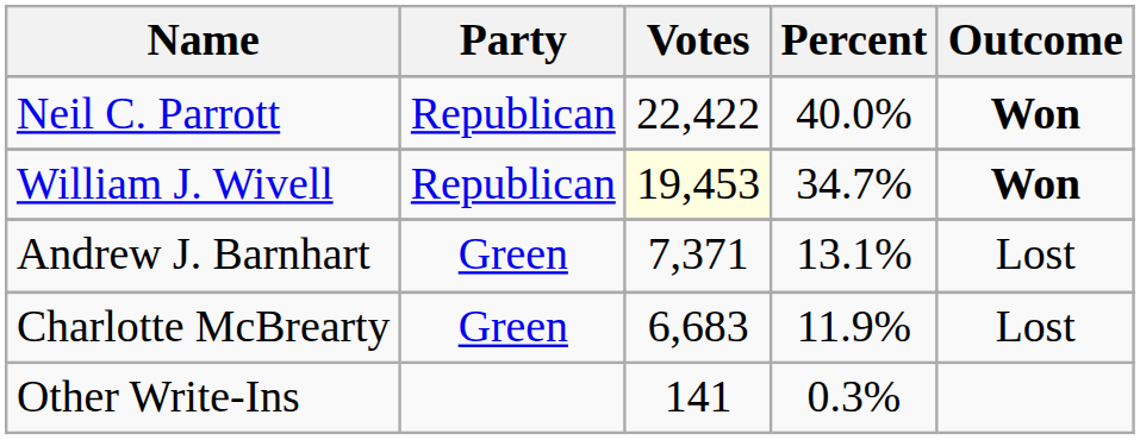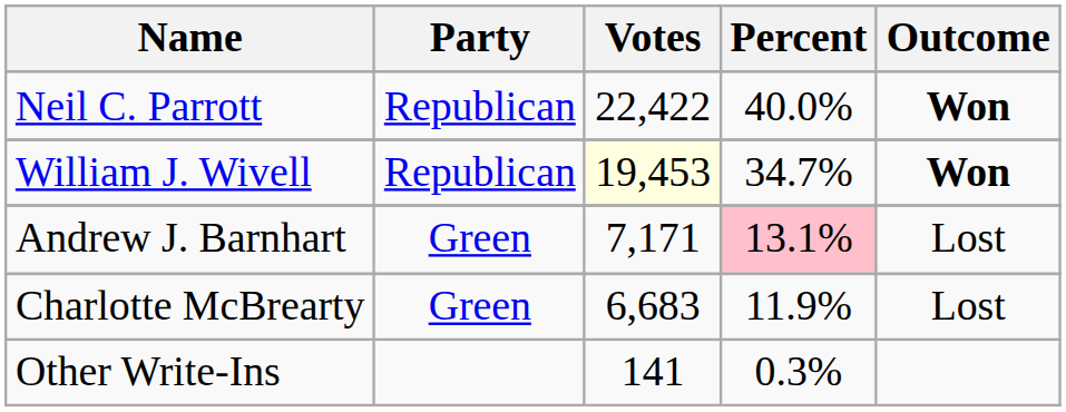Andrew J. Barnhart | Votes: 7,371 -> 7,171
Andrew J. Barnhart | Percent: no background -> pink background
